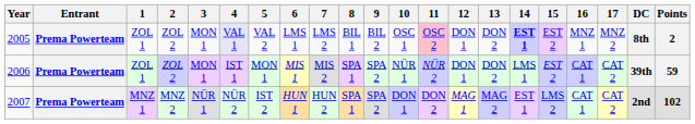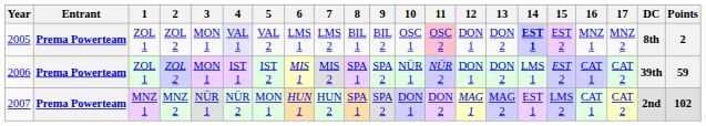2006 | 5: MON 1 -> IST 2
2007 | 5: IST 2 -> MON 1
